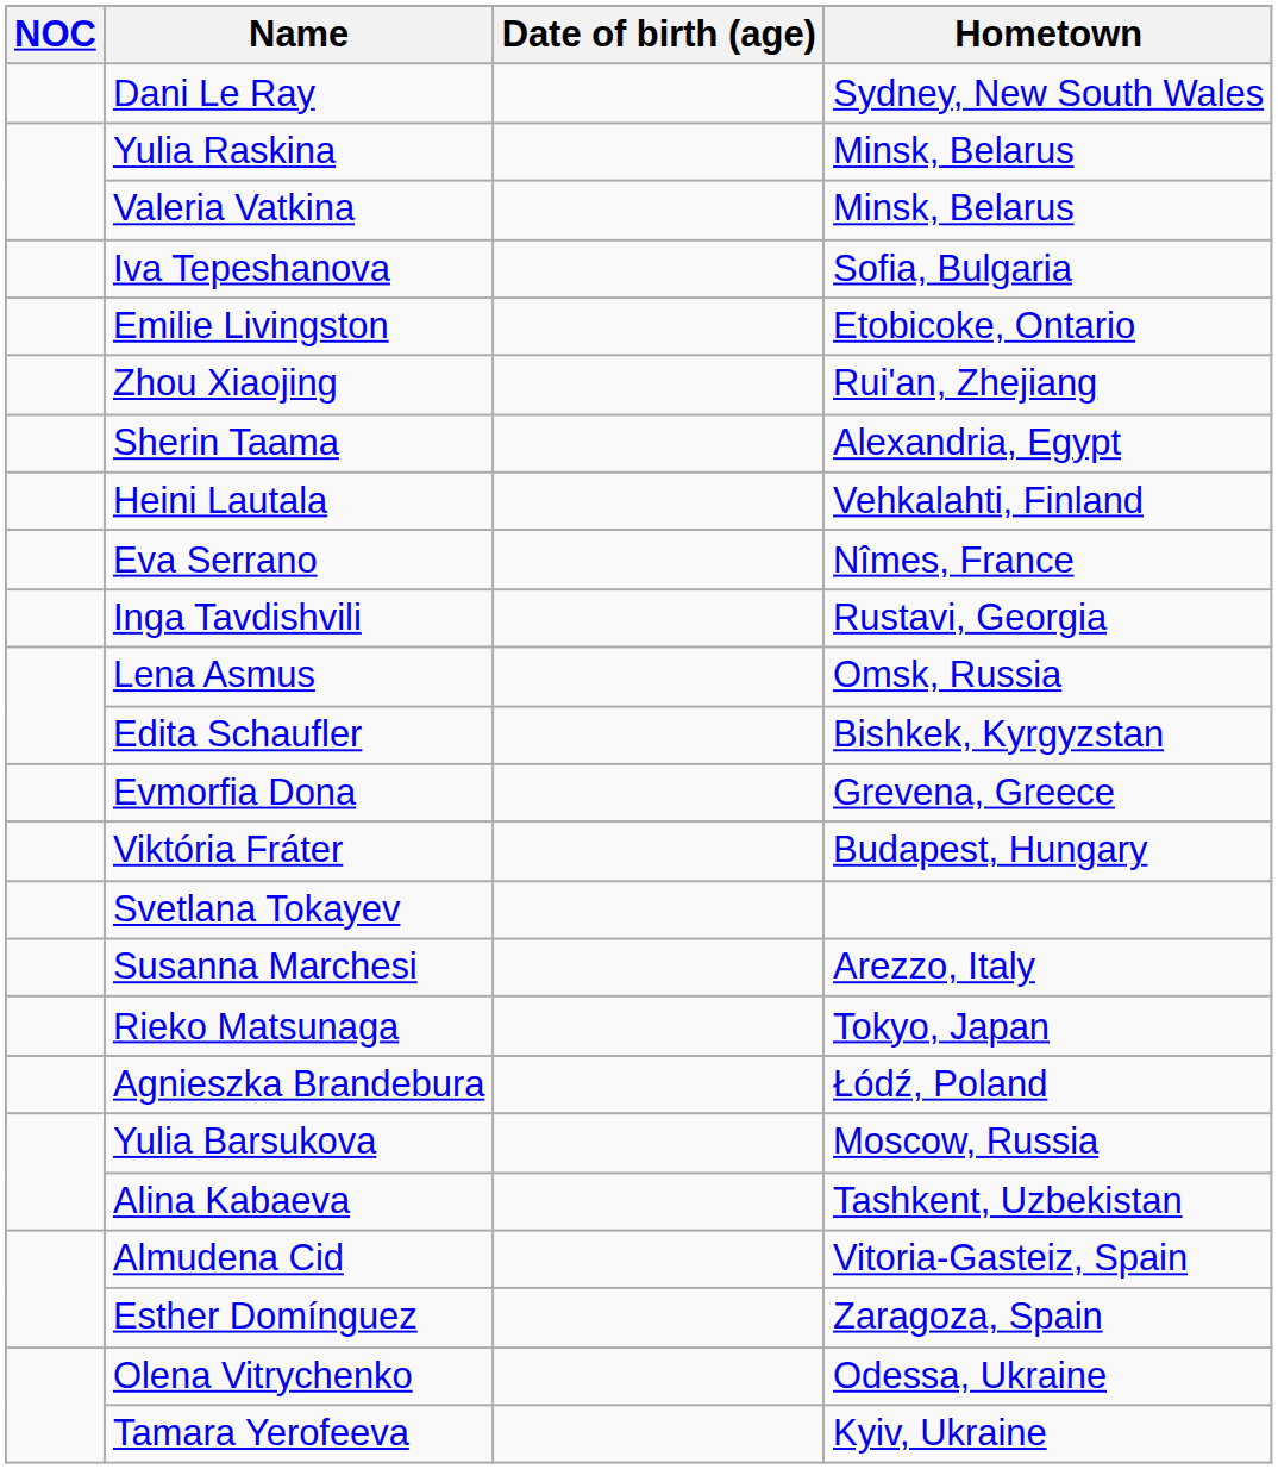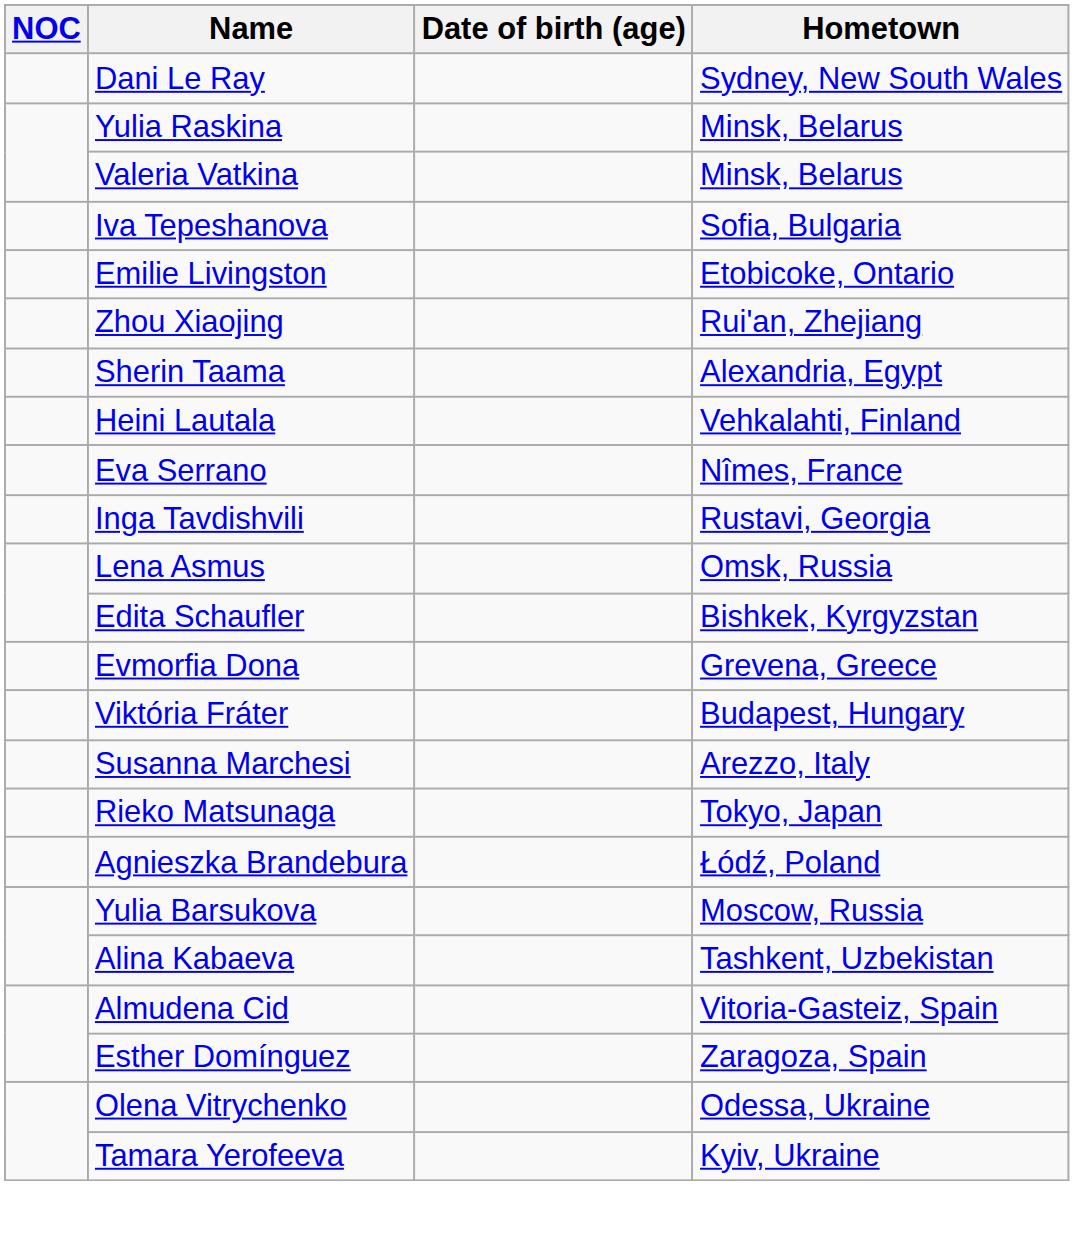- row: Svetlana Tokayev
